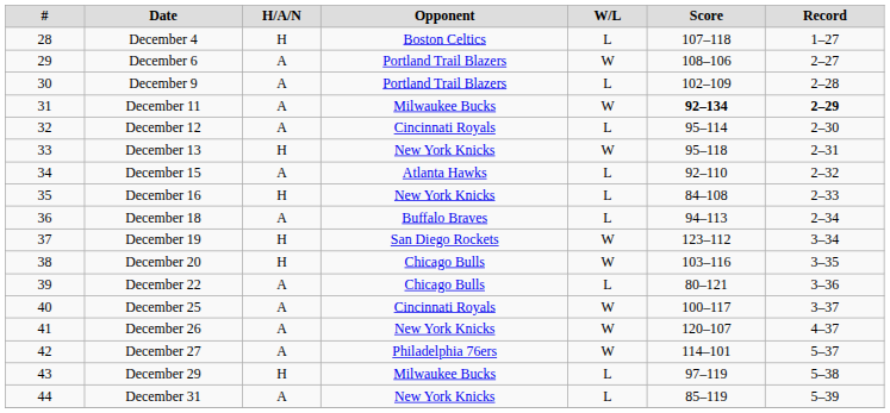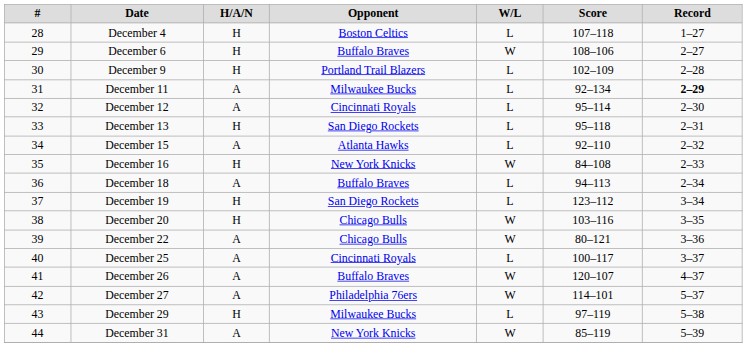December 6 | H/A/N: A -> H
December 6 | Opponent: Portland Trail Blazers -> Buffalo Braves
December 9 | H/A/N: A -> H
December 11 | W/L: W -> L
December 11 | Score: bold -> normal
December 13 | Opponent: New York Knicks -> San Diego Rockets
December 13 | W/L: W -> L
December 16 | W/L: L -> W
December 19 | W/L: W -> L
December 22 | W/L: L -> W
December 25 | W/L: W -> L
December 26 | Opponent: New York Knicks -> Buffalo Braves
December 31 | W/L: L -> W
